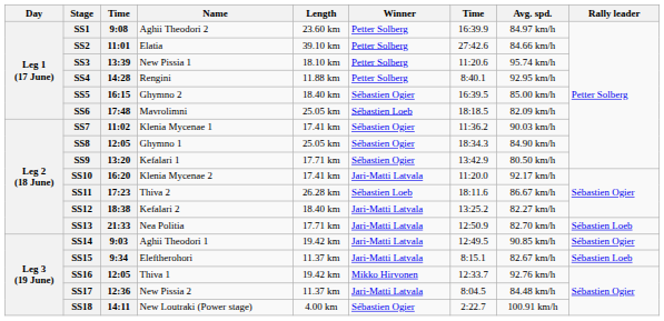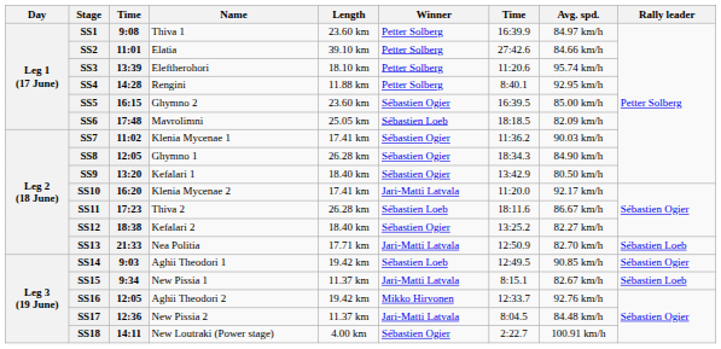SS1 | Name: Aghii Theodori 2 -> Thiva 1
SS3 | Name: New Pissia 1 -> Eleftherohori
SS5 | Length: 18.40 km -> 23.60 km
SS8 | Length: 25.05 km -> 26.28 km
SS9 | Length: 17.71 km -> 18.40 km
SS12 | Winner: Jari-Matti Latvala -> Sébastien Ogier
SS14 | Winner: Jari-Matti Latvala -> Sébastien Loeb
SS15 | Name: Eleftherohori -> New Pissia 1
SS16 | Name: Thiva 1 -> Aghii Theodori 2
